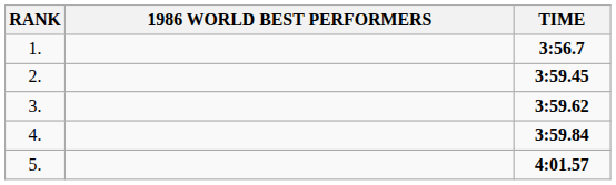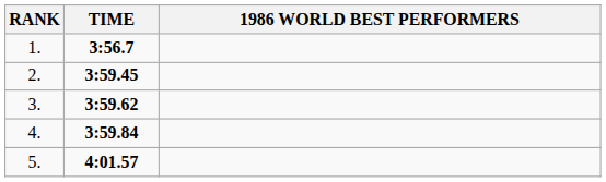columns swapped: 1986 WORLD BEST PERFORMERS <-> TIME
